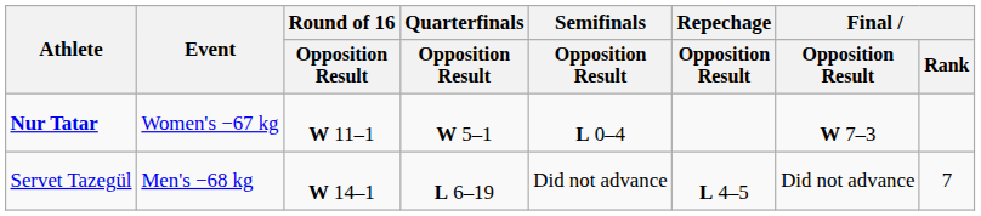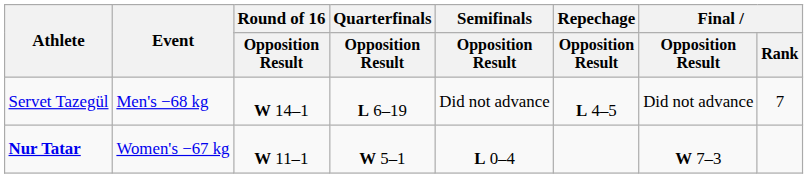rows swapped: Servet Tazegül <-> Nur Tatar
